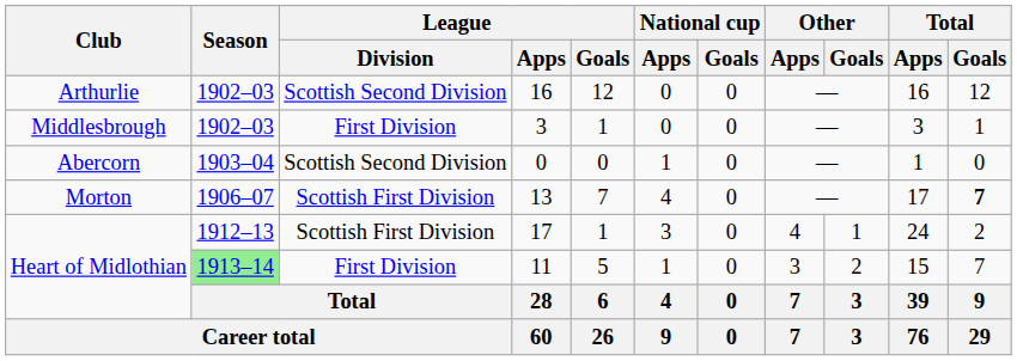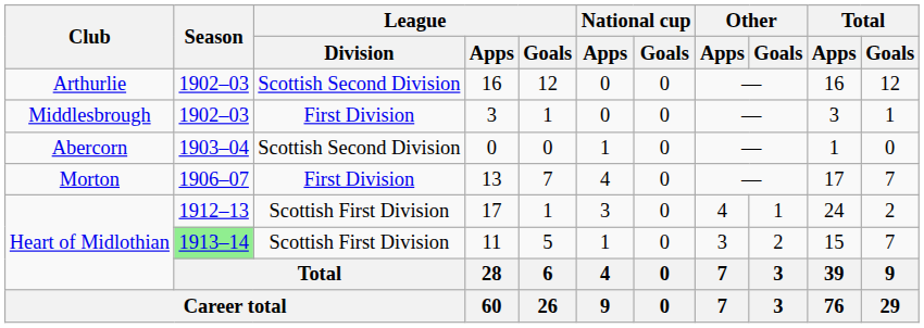13 | League / Division: Scottish First Division -> First Division
13 | Total / Goals: bold -> normal
11 | League / Division: First Division -> Scottish First Division
